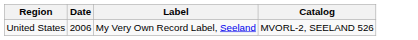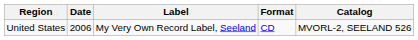+ column: Format | CD
